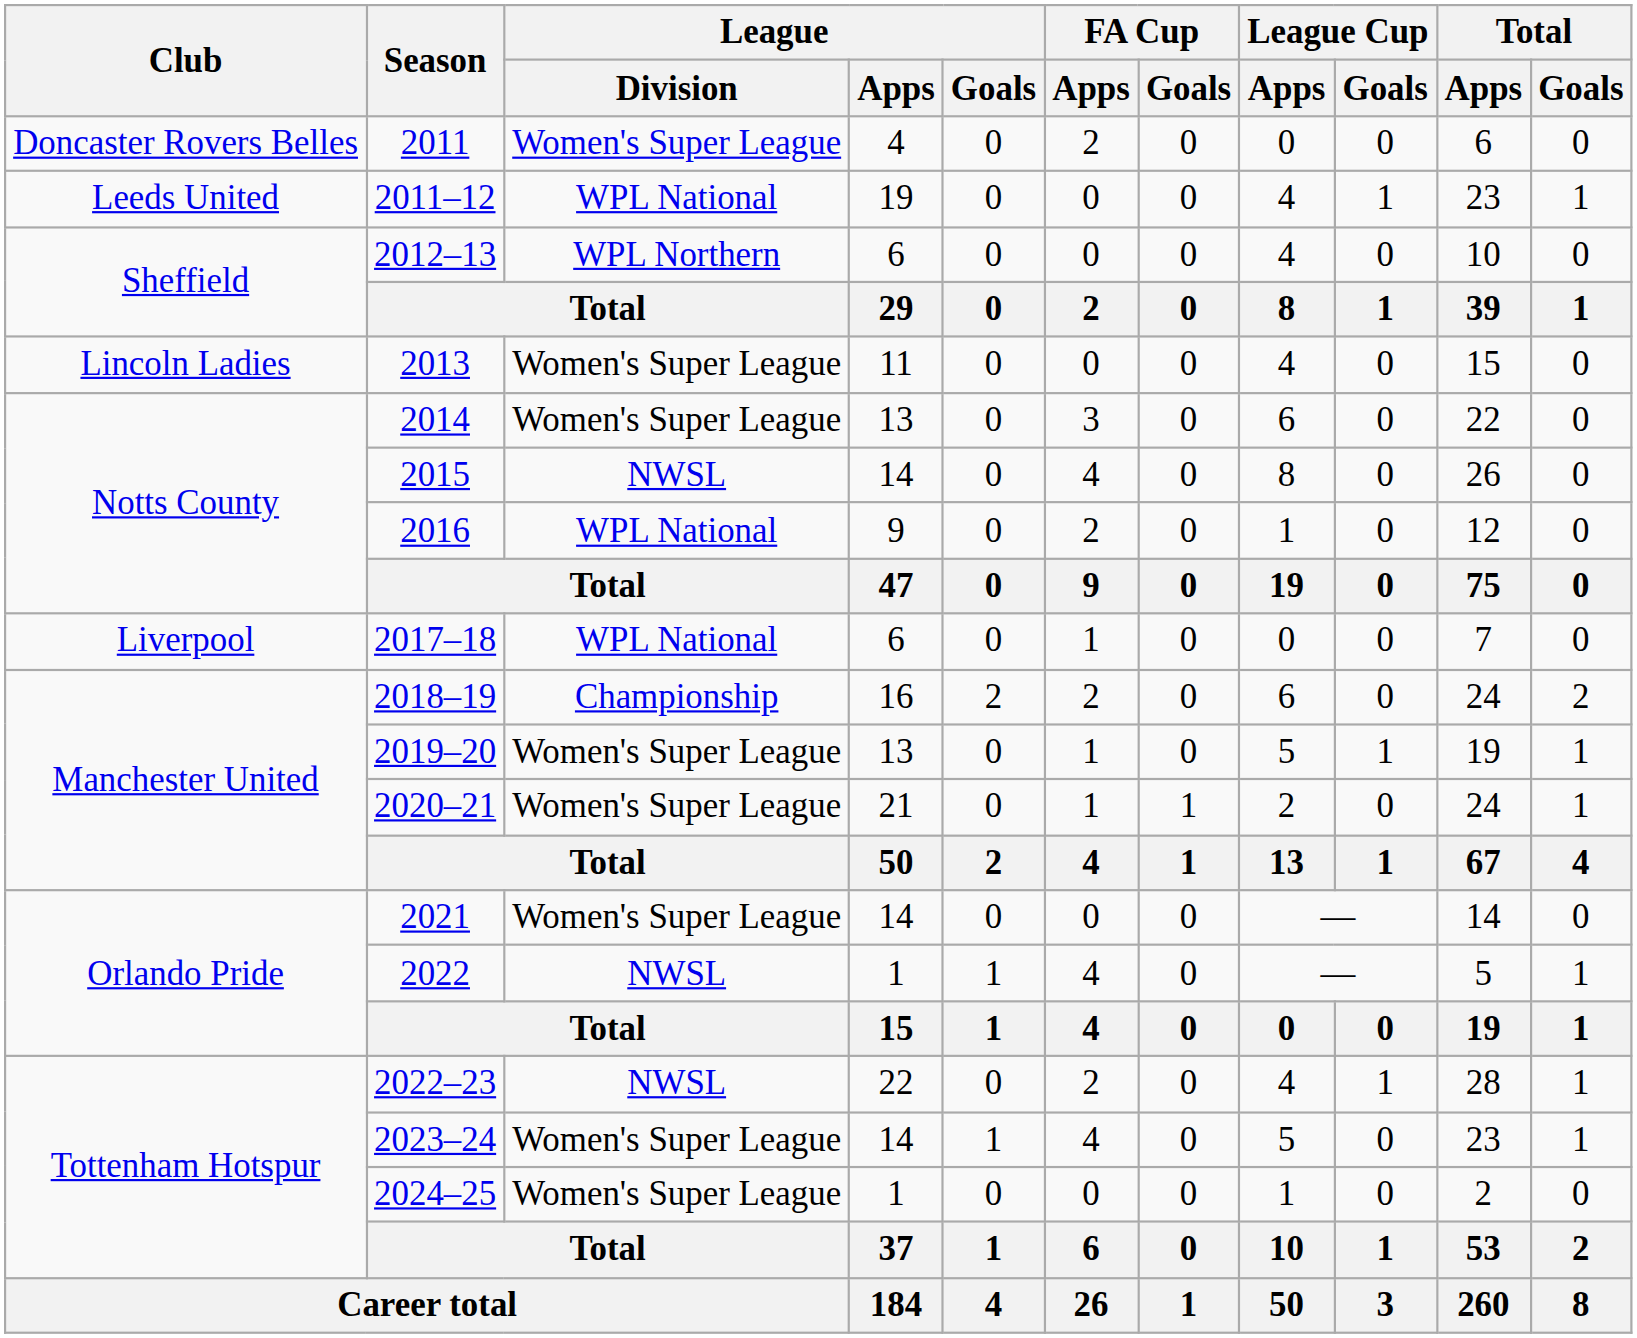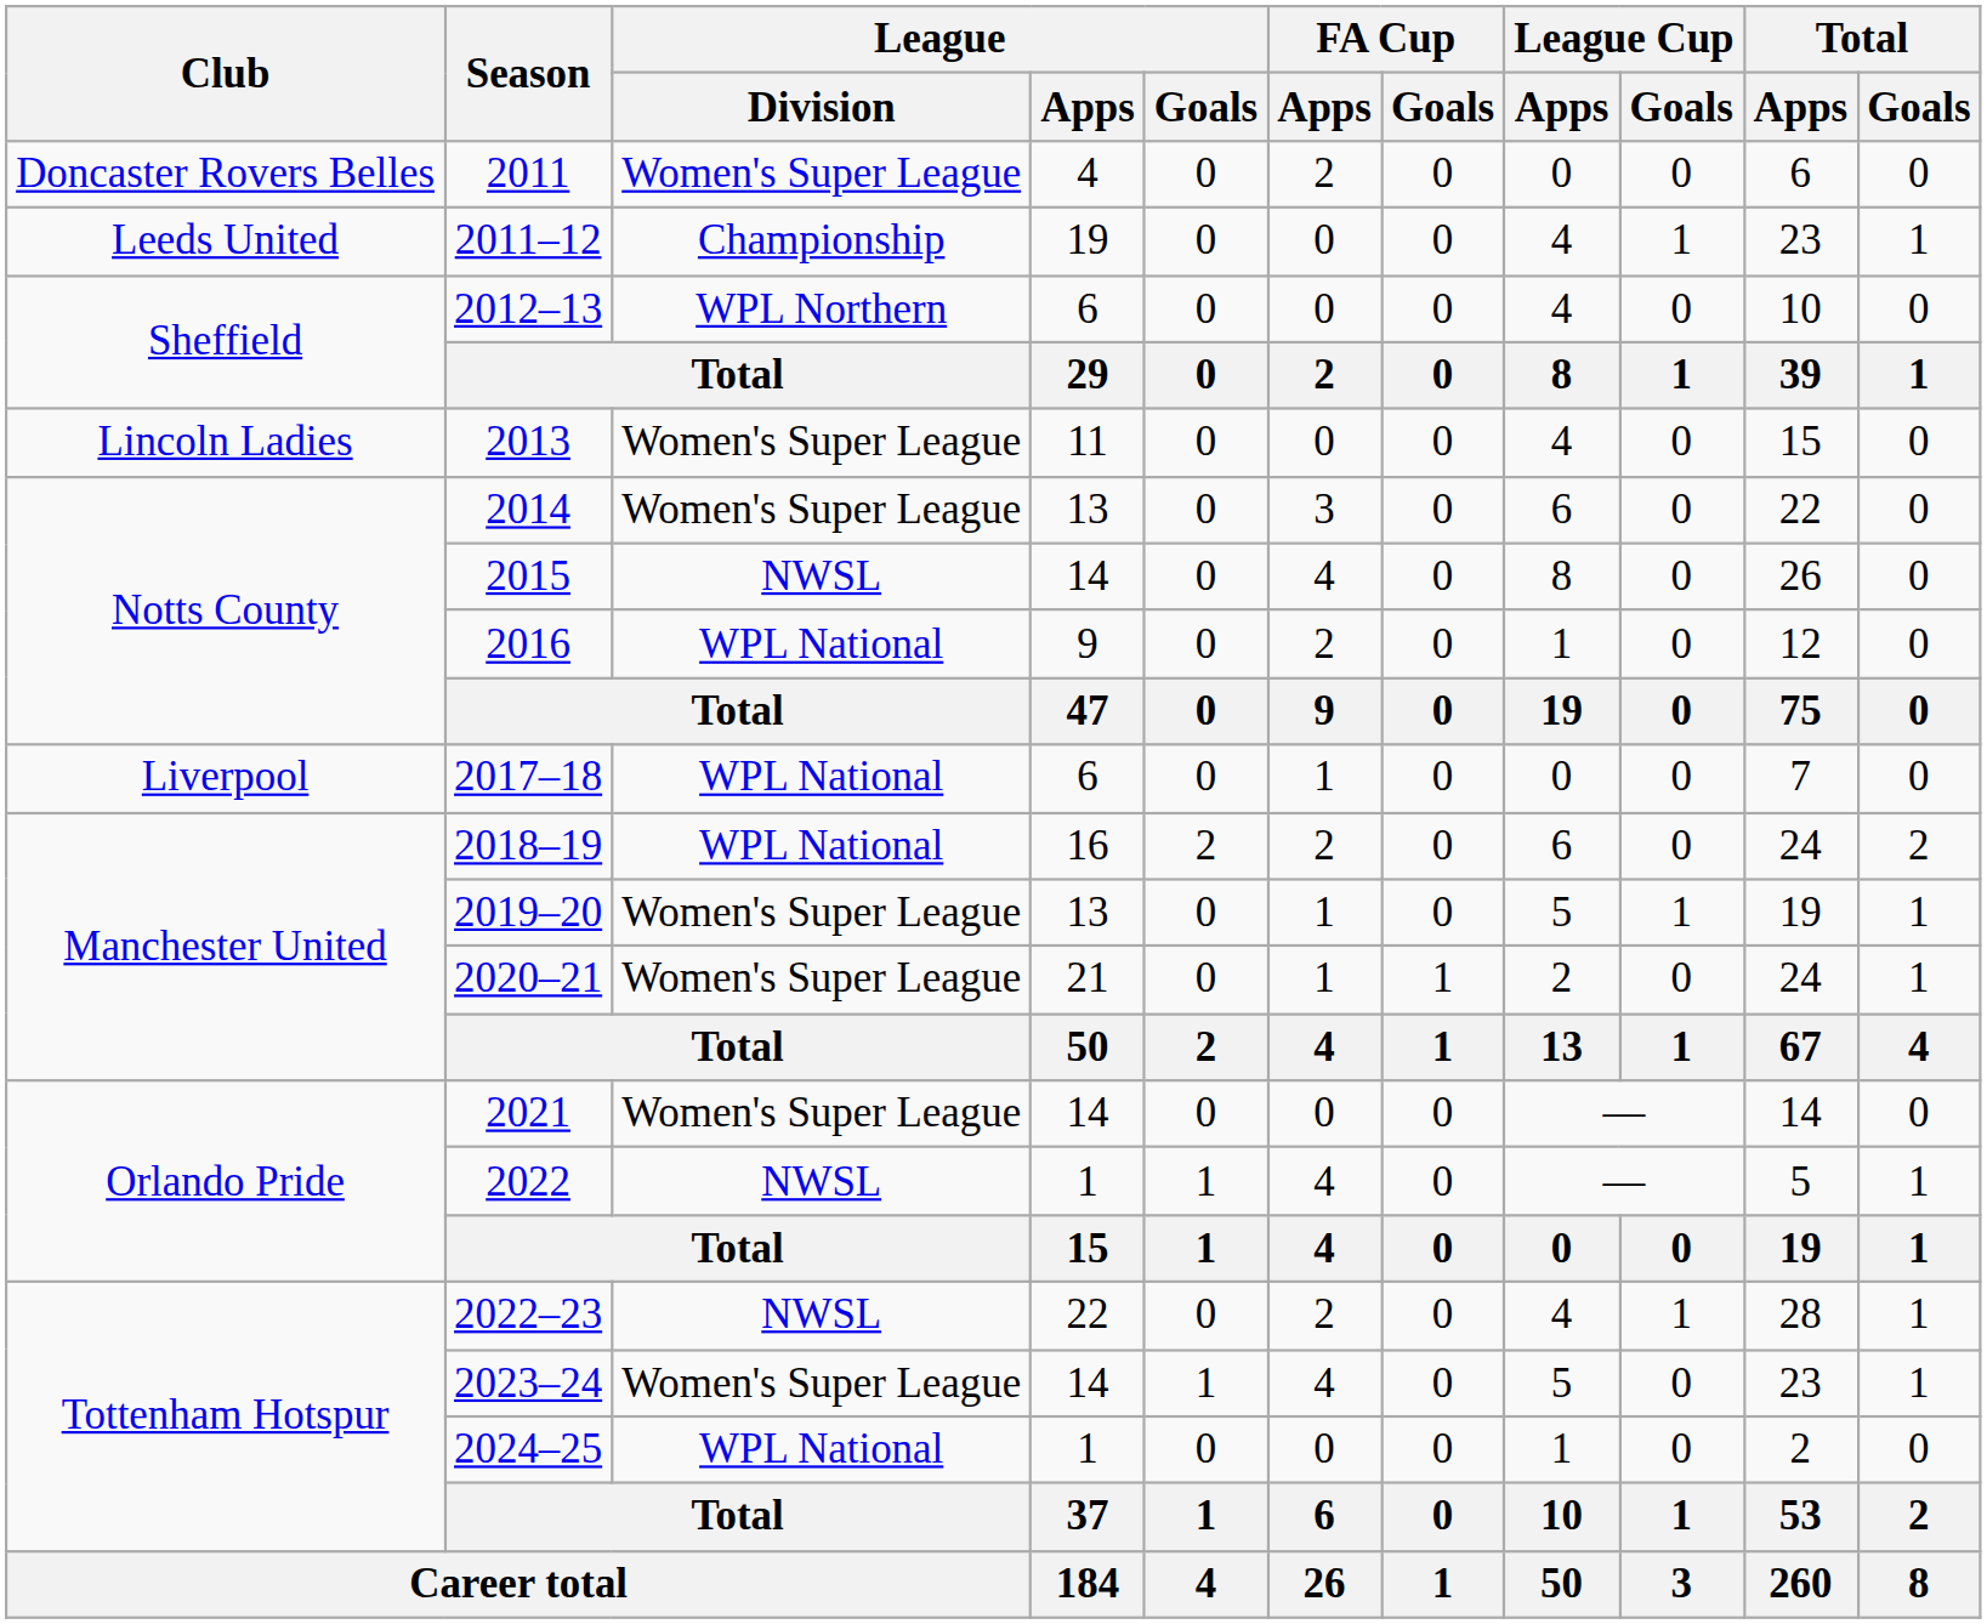2011–12 | League / Division: WPL National -> Championship
2018–19 | League / Division: Championship -> WPL National
2024–25 | League / Division: Women's Super League -> WPL National
